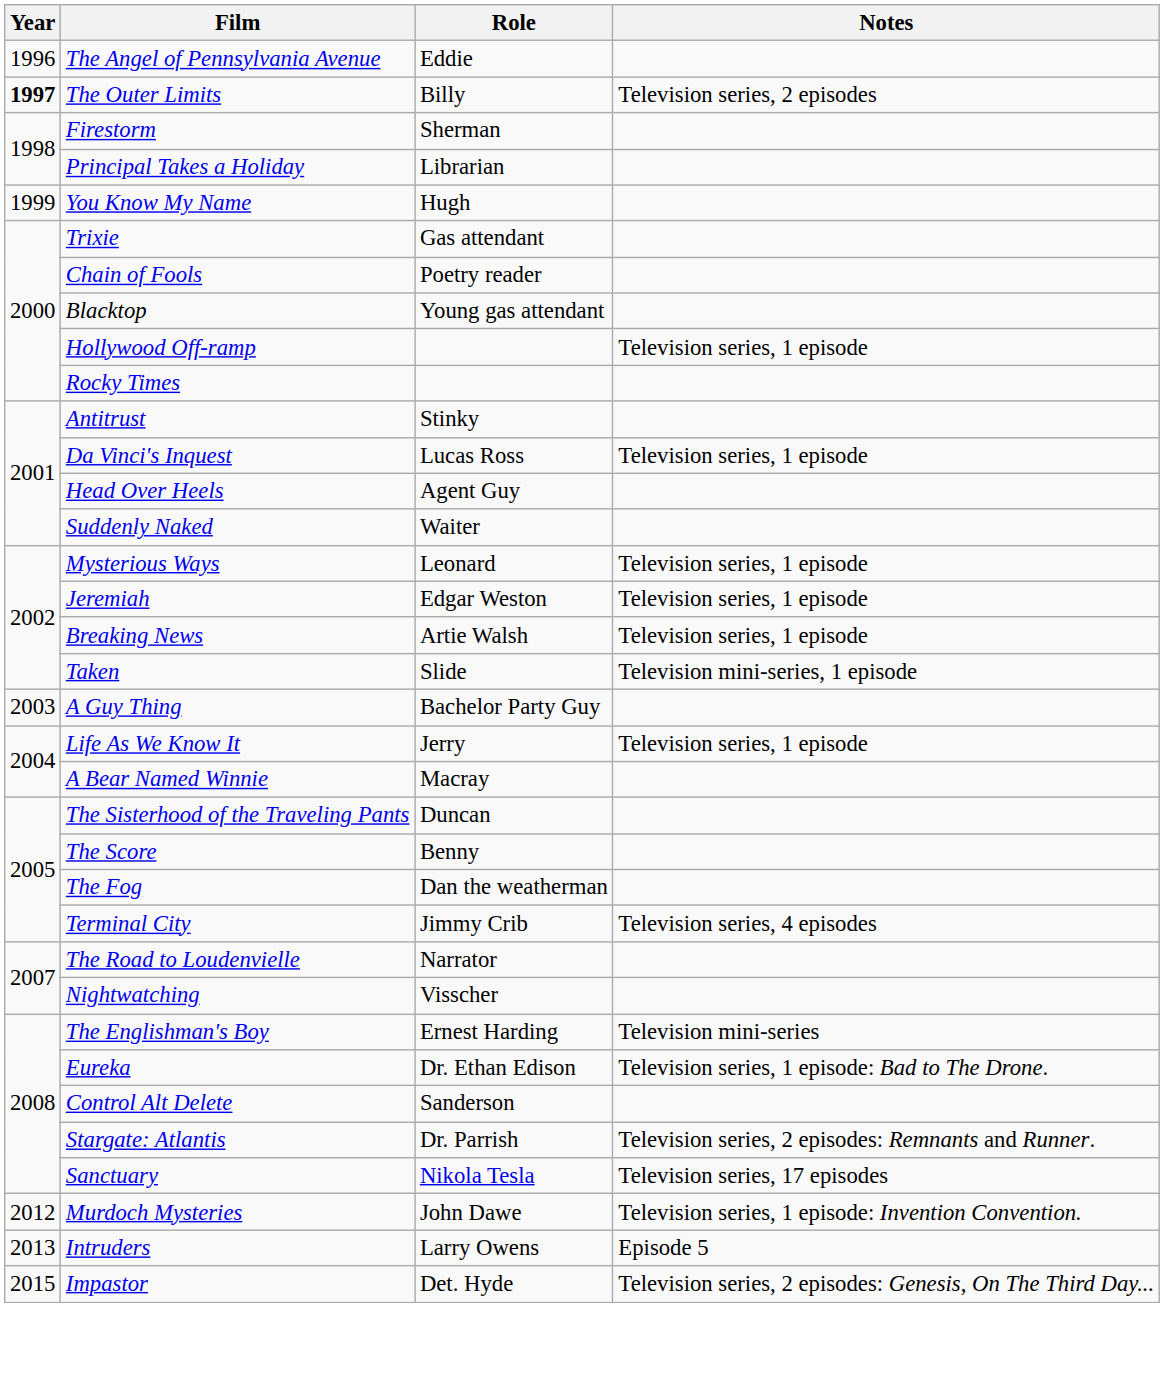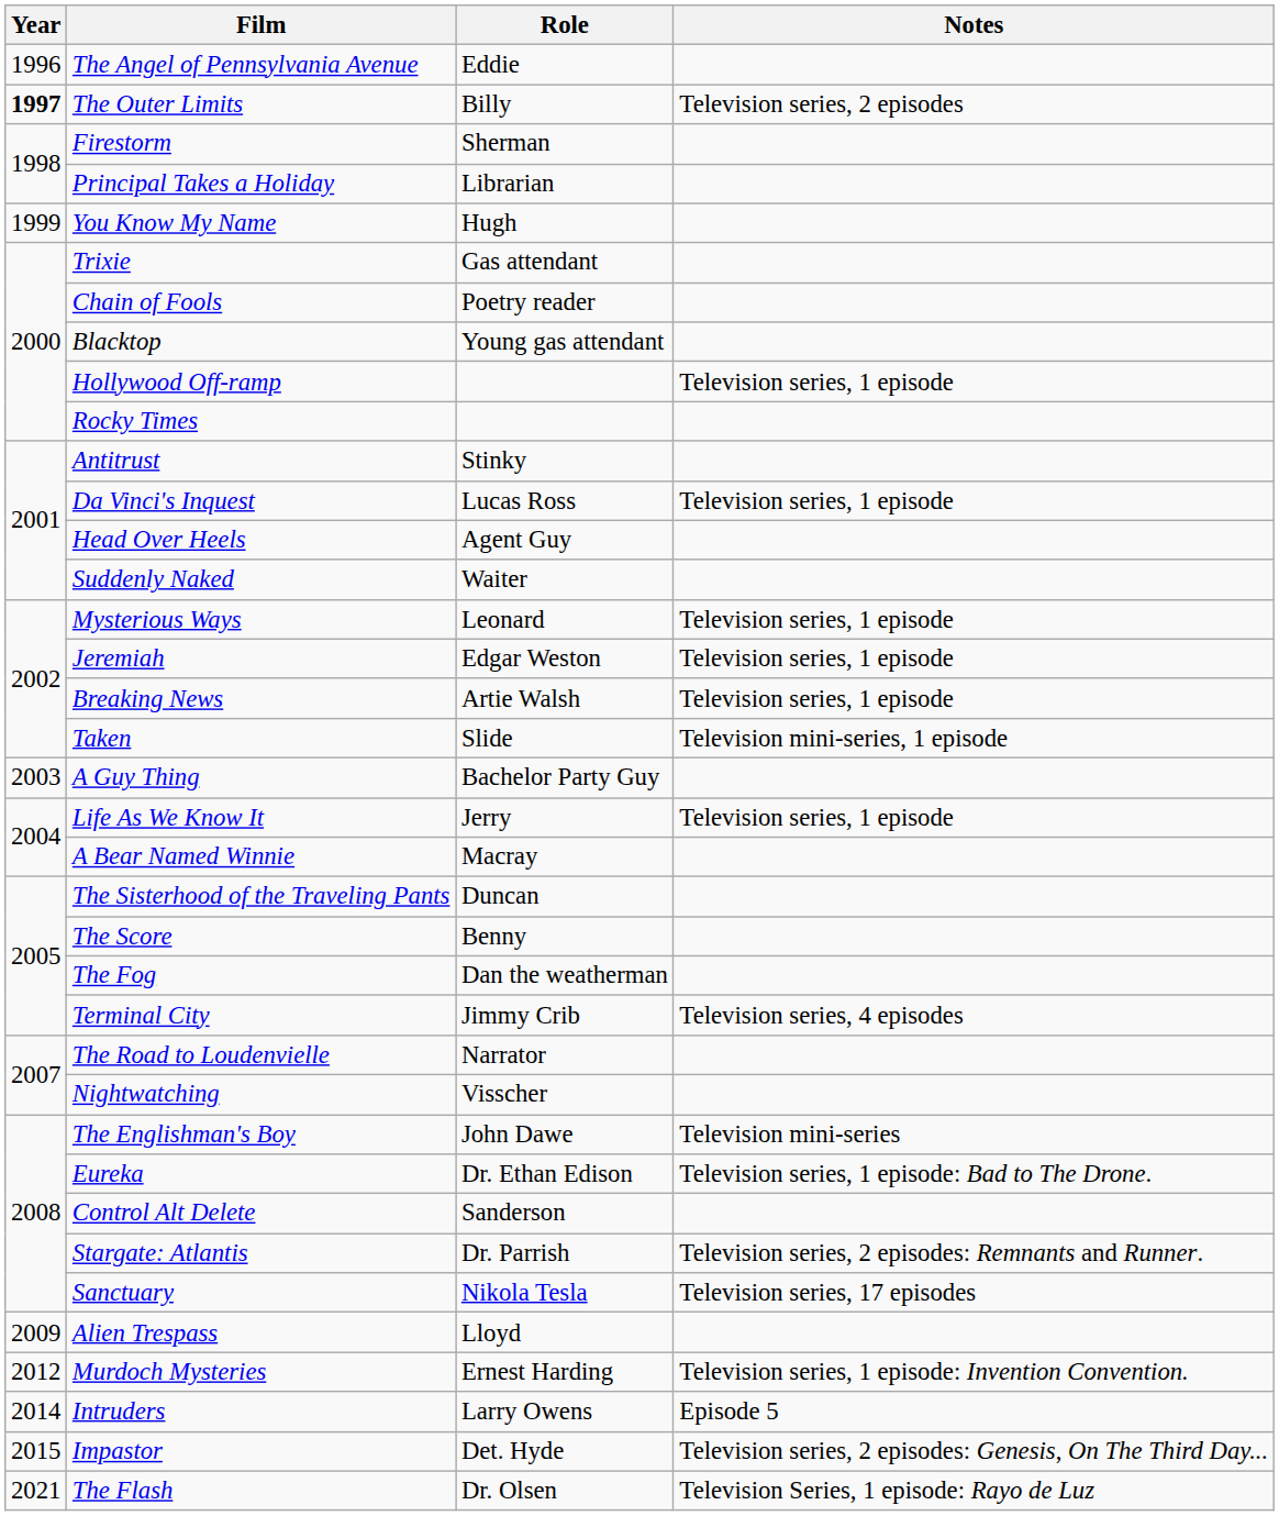The Englishman's Boy | Role: Ernest Harding -> John Dawe
+ row: 2009 | Alien Trespass | Lloyd
Murdoch Mysteries | Role: John Dawe -> Ernest Harding
Intruders | Year: 2013 -> 2014
+ row: 2021 | The Flash | Dr. Olsen | Television Series, 1 episode: Rayo de Luz
